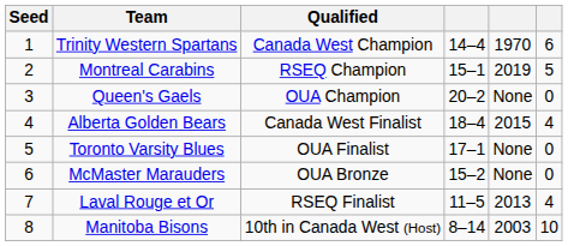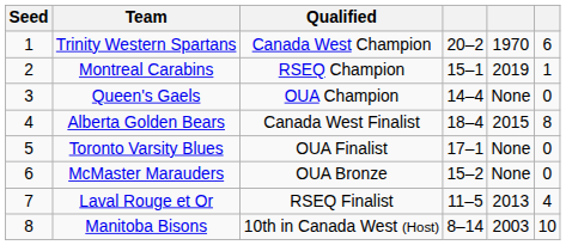Trinity Western Spartans | column 4: 14–4 -> 20–2
Montreal Carabins | column 6: 5 -> 1
Queen's Gaels | column 4: 20–2 -> 14–4
Alberta Golden Bears | column 6: 4 -> 8
